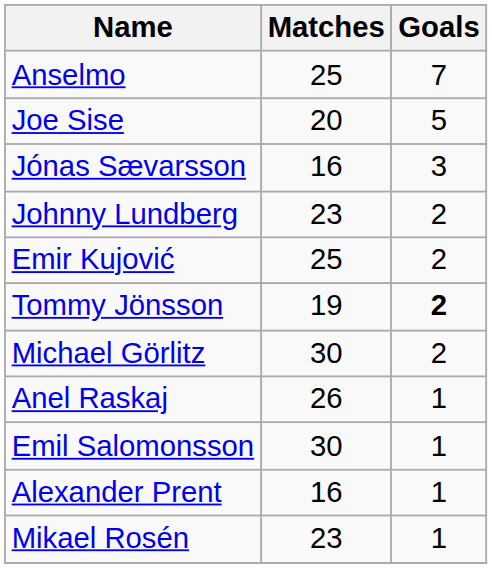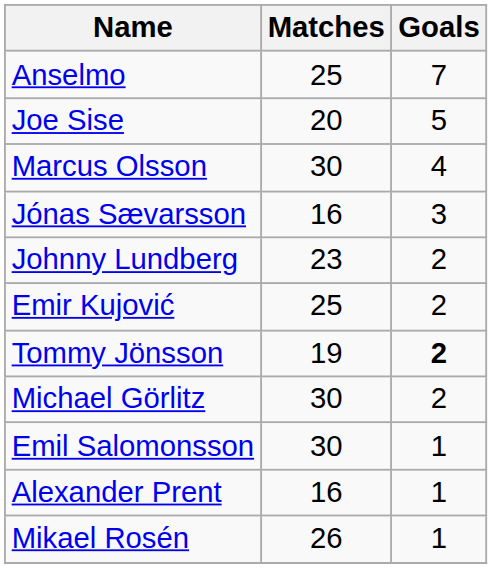+ row: Marcus Olsson | 30 | 4
- row: Anel Raskaj | 26 | 1
Mikael Rosén | Matches: 23 -> 26
